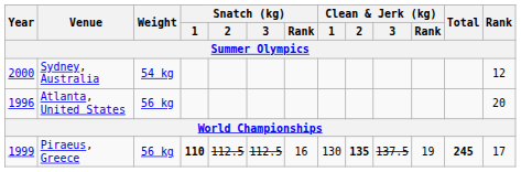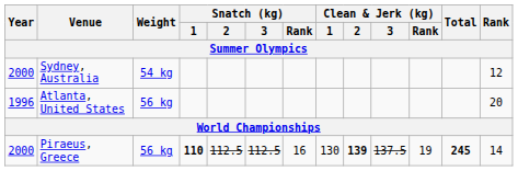Piraeus, Greece | Year: 1999 -> 2000
Piraeus, Greece | Clean & Jerk (kg) / 2: 135 -> 139
Piraeus, Greece | Rank: 17 -> 14
